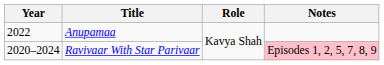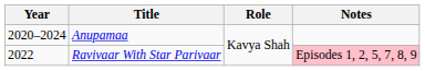Anupamaa | Year: 2022 -> 2020–2024
Ravivaar With Star Parivaar | Year: 2020–2024 -> 2022
